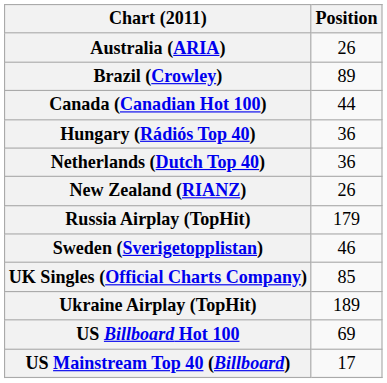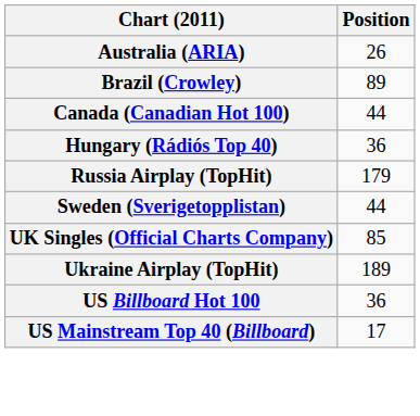- row: Netherlands (Dutch Top 40) | 36
- row: New Zealand (RIANZ) | 26
Sweden (Sverigetopplistan) | Position: 46 -> 44
US Billboard Hot 100 | Position: 69 -> 36
